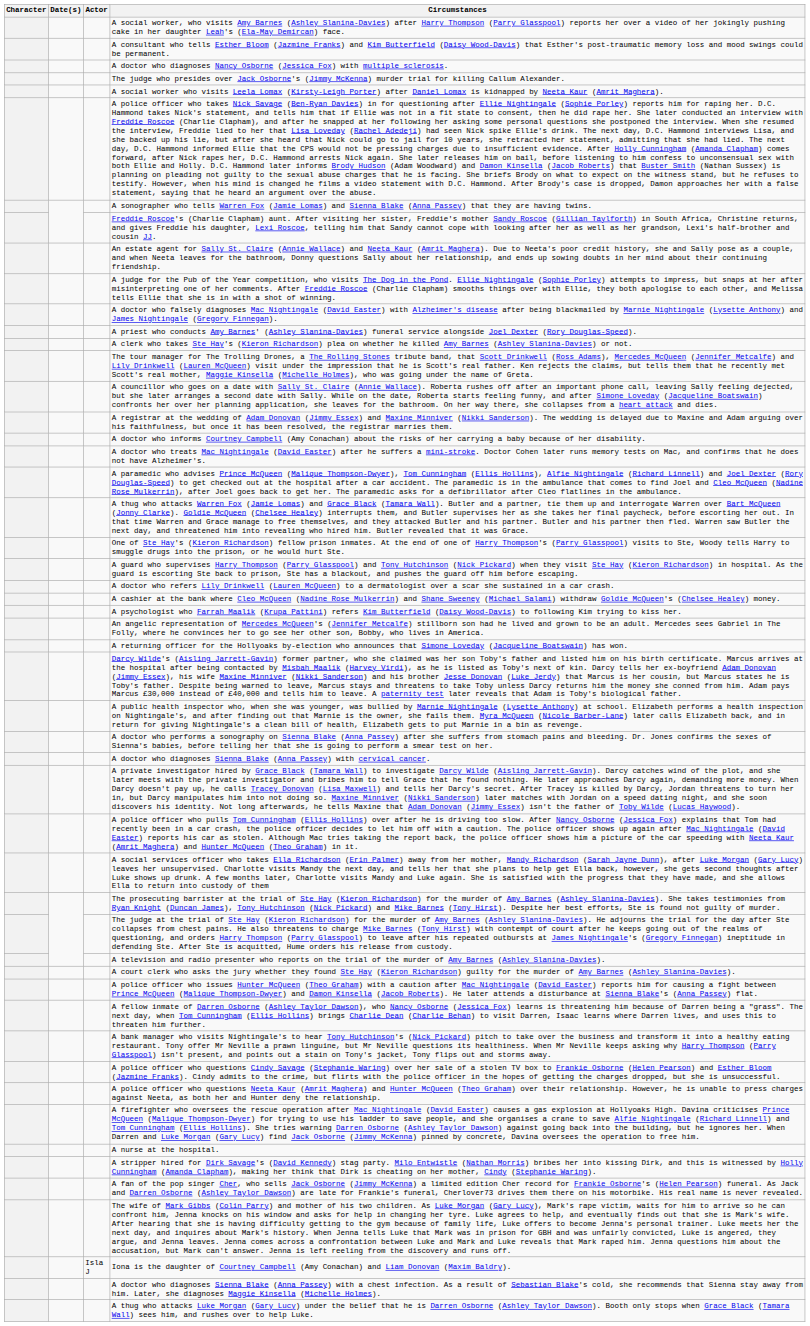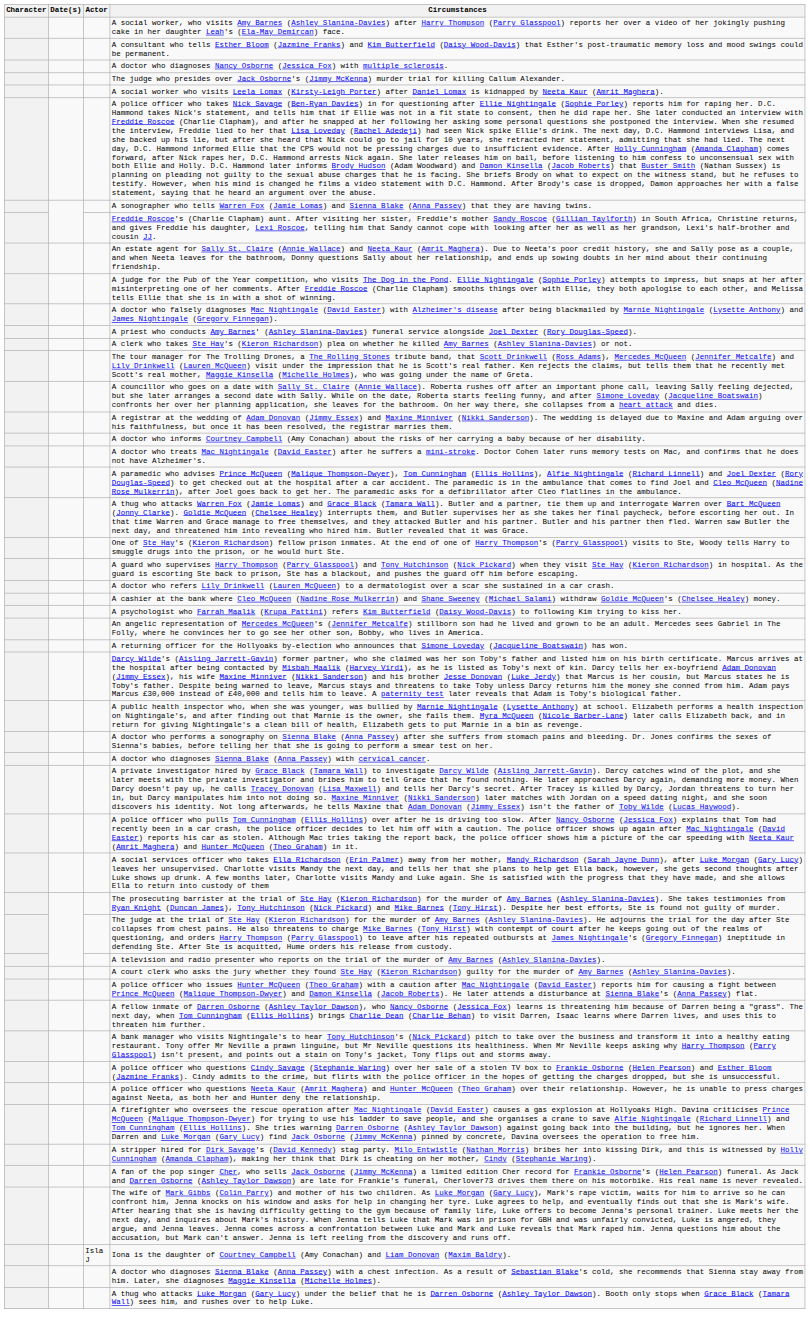- row: A nurse at the hospital.
